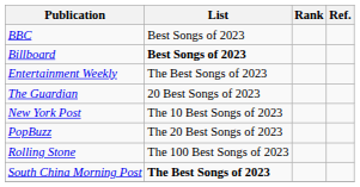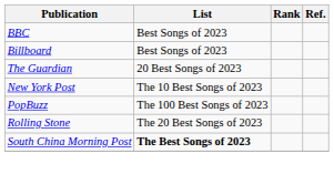Billboard | List: bold -> normal
- row: Entertainment Weekly | The Best Songs of 2023
PopBuzz | List: The 20 Best Songs of 2023 -> The 100 Best Songs of 2023
Rolling Stone | List: The 100 Best Songs of 2023 -> The 20 Best Songs of 2023
